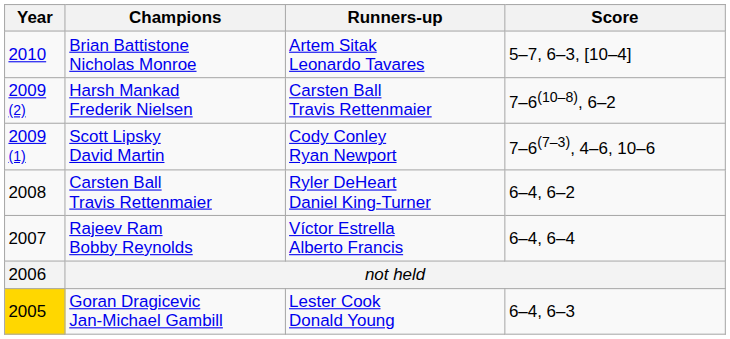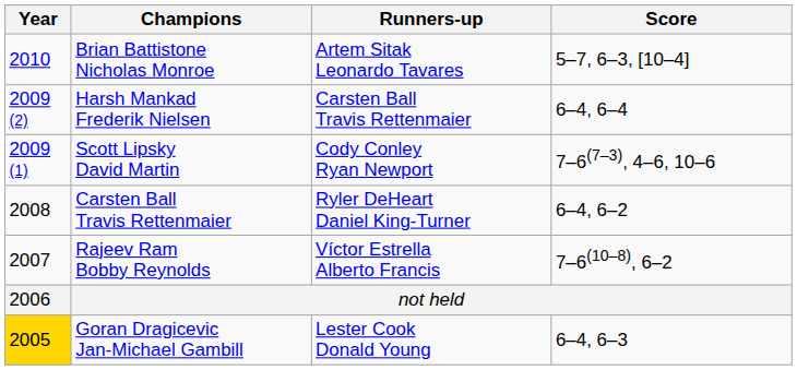Harsh Mankad Frederik Nielsen | Score: 7–6(10–8), 6–2 -> 6–4, 6–4
Rajeev Ram Bobby Reynolds | Score: 6–4, 6–4 -> 7–6(10–8), 6–2
